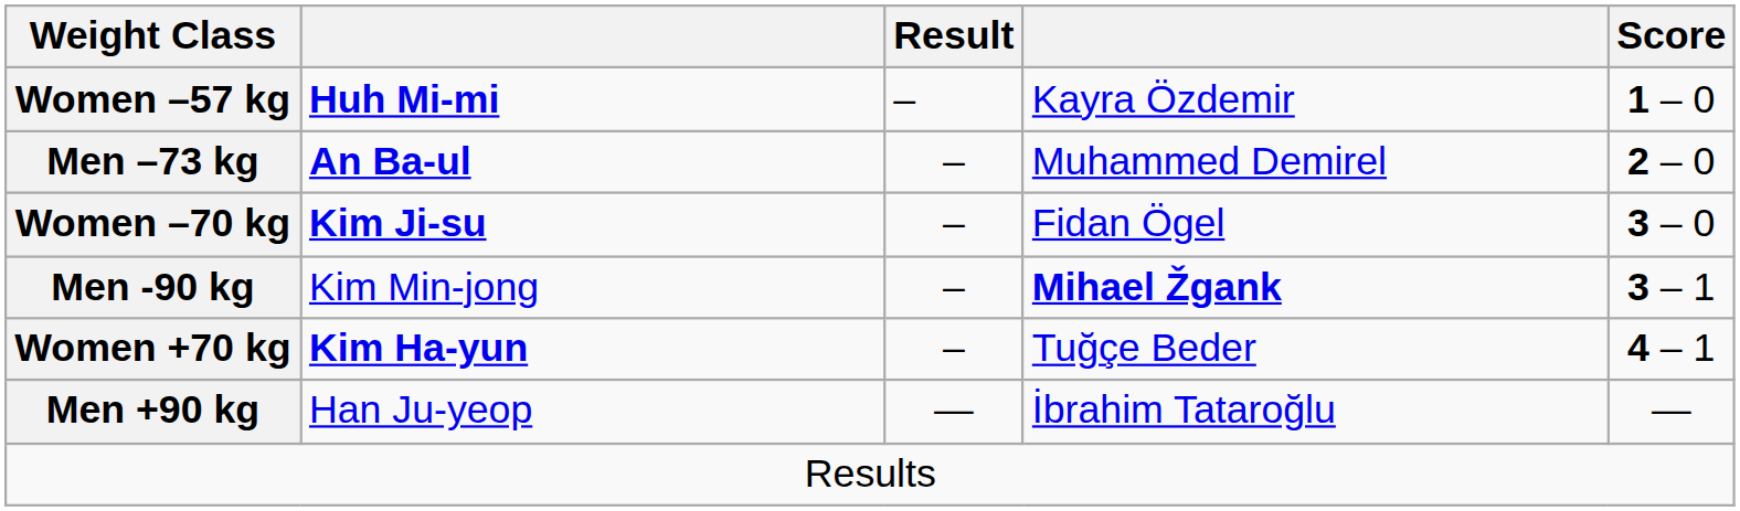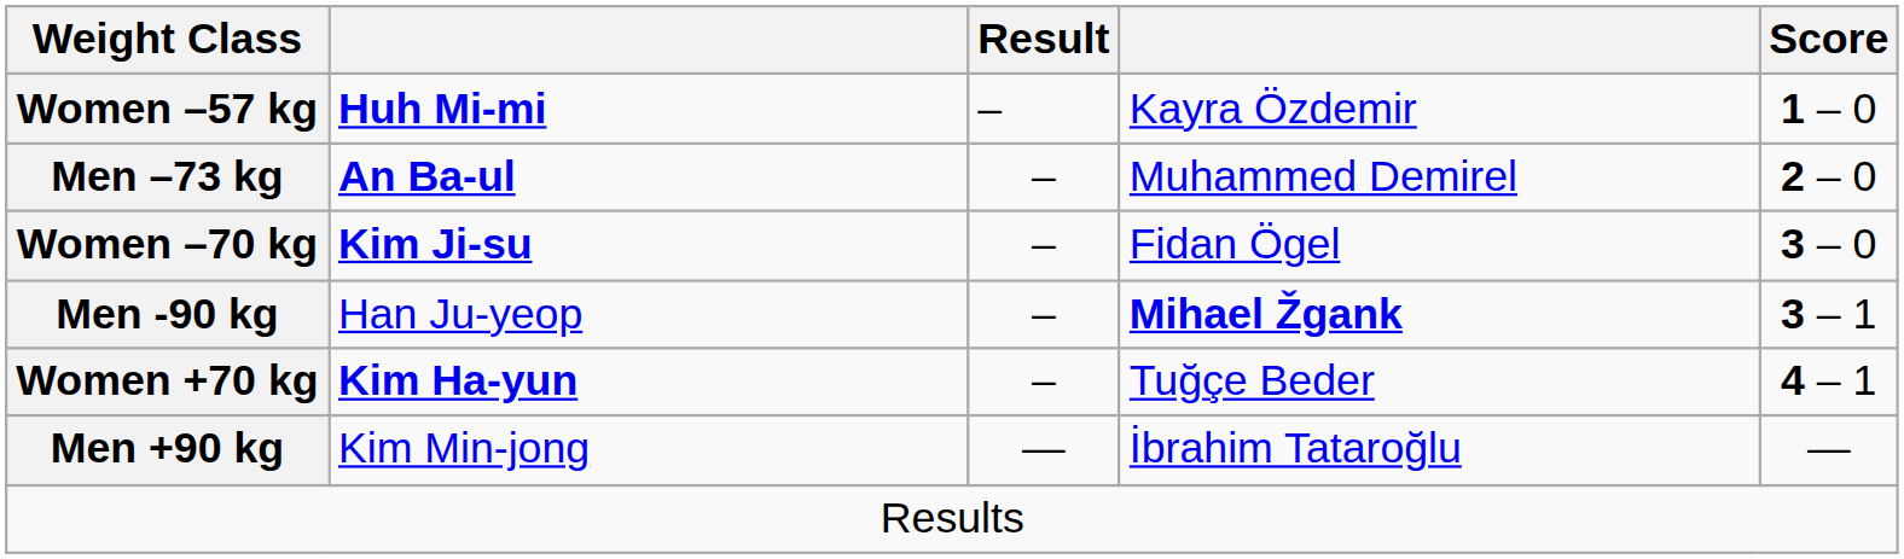Men -90 kg | column 2: Kim Min-jong -> Han Ju-yeop
Men +90 kg | column 2: Han Ju-yeop -> Kim Min-jong
